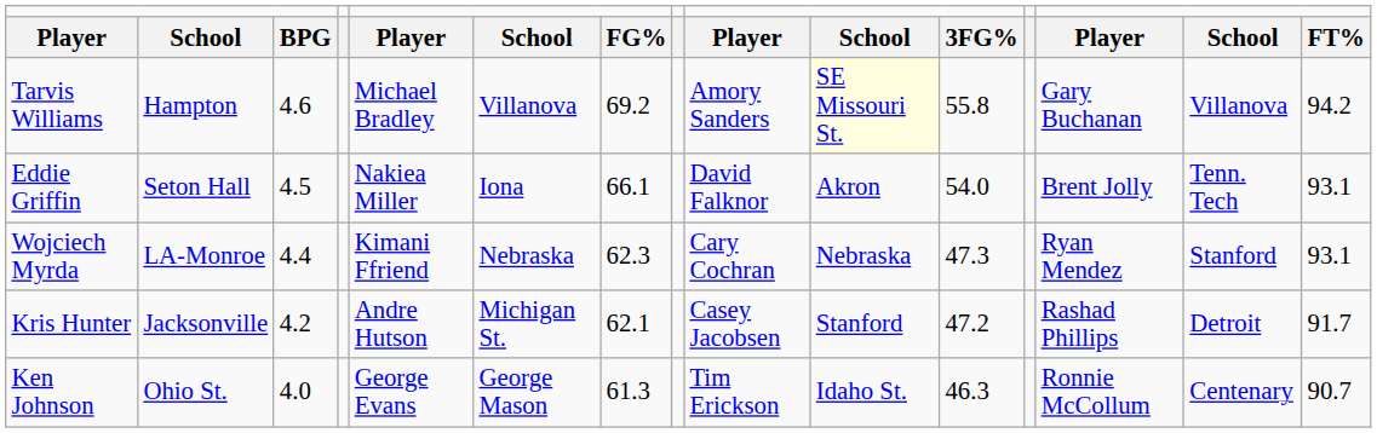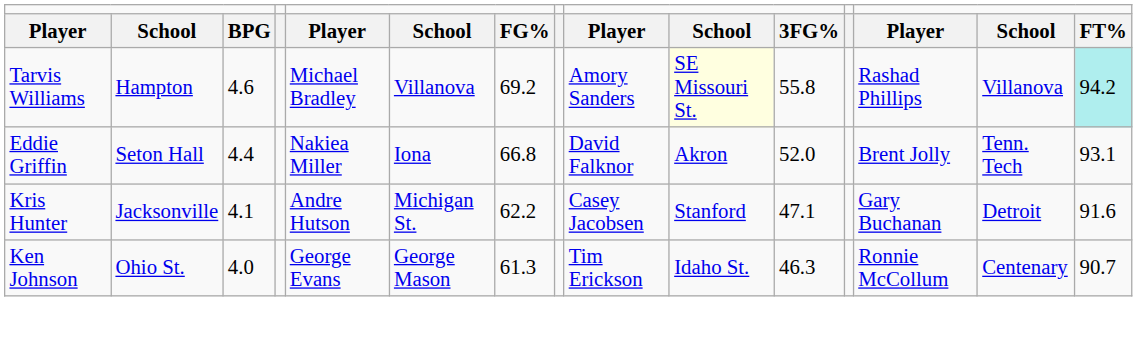Tarvis Williams | column 13: Gary Buchanan -> Rashad Phillips
Tarvis Williams | column 15: no background -> paleturquoise background
Eddie Griffin | column 3: 4.5 -> 4.4
Eddie Griffin | column 7: 66.1 -> 66.8
Eddie Griffin | column 11: 54.0 -> 52.0
- row: Wojciech Myrda | LA-Monroe | 4.4 | Kimani Ffriend | Nebraska | 62.3 | Cary Cochran | Nebraska | 47.3 | Ryan Mendez | Stanford | 93.1
Kris Hunter | column 3: 4.2 -> 4.1
Kris Hunter | column 7: 62.1 -> 62.2
Kris Hunter | column 11: 47.2 -> 47.1
Kris Hunter | column 13: Rashad Phillips -> Gary Buchanan
Kris Hunter | column 15: 91.7 -> 91.6
